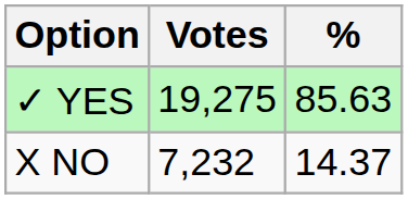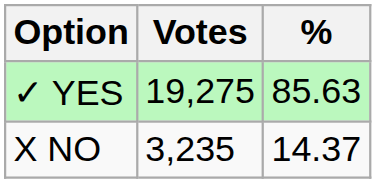X NO | Votes: 7,232 -> 3,235
